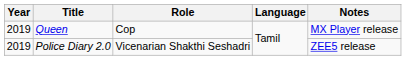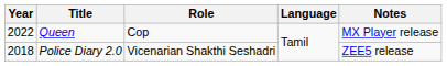Queen | Year: 2019 -> 2022
Police Diary 2.0 | Year: 2019 -> 2018
